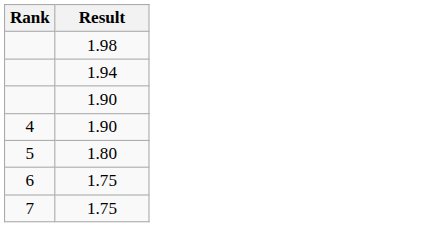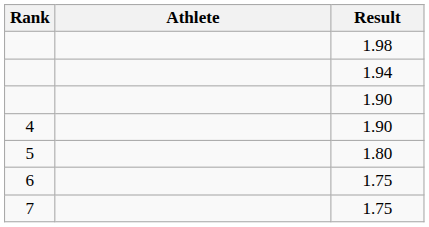+ column: Athlete
